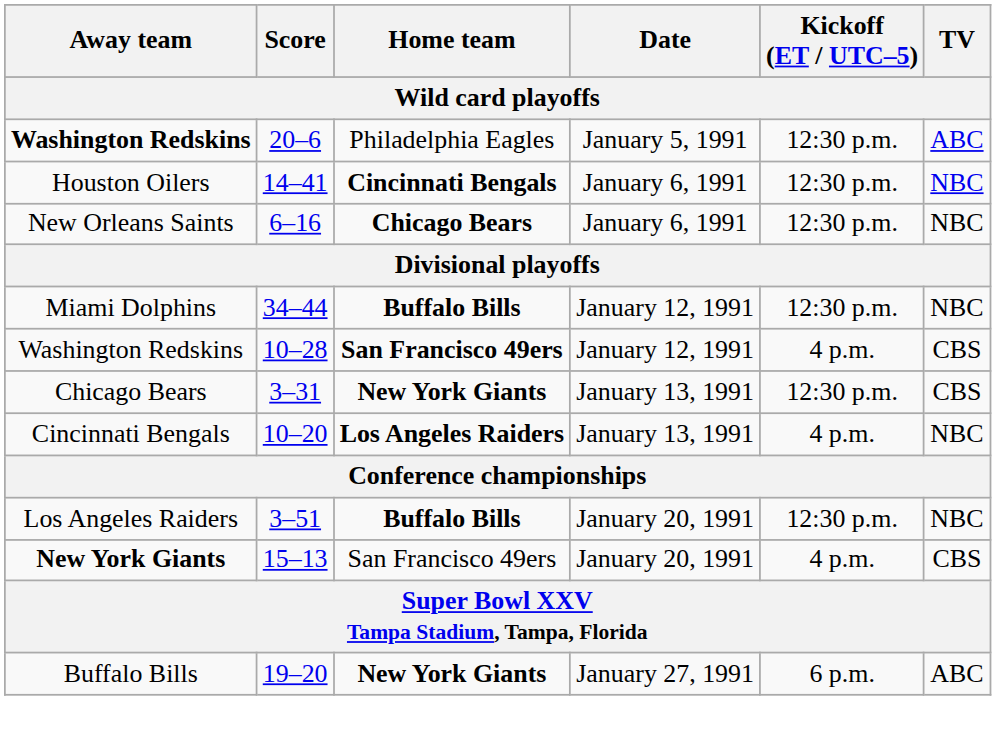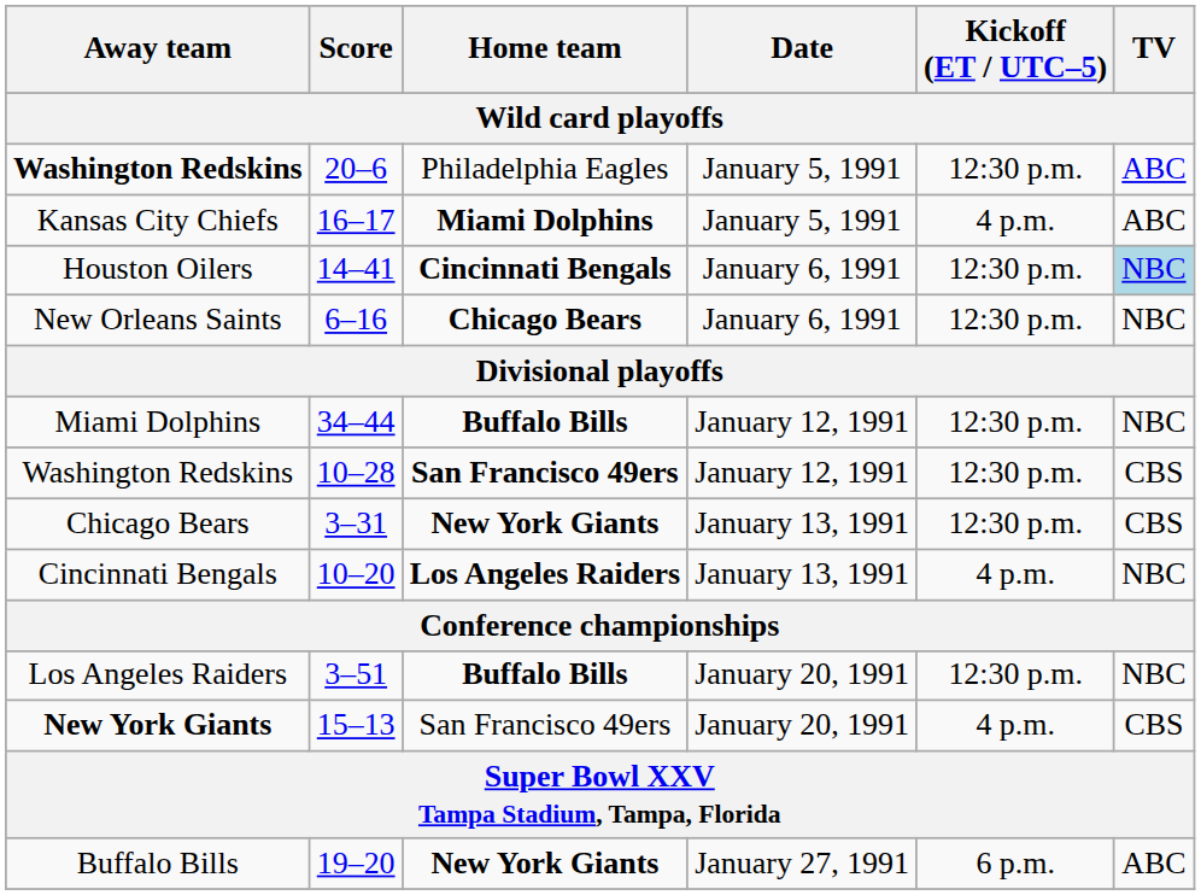+ row: Kansas City Chiefs | 16–17 | Miami Dolphins | January 5, 1991 | 4 p.m. | ABC
Houston Oilers | TV: no background -> lightblue background
Washington Redskins / 10–28 | Kickoff (ET / UTC–5): 4 p.m. -> 12:30 p.m.
